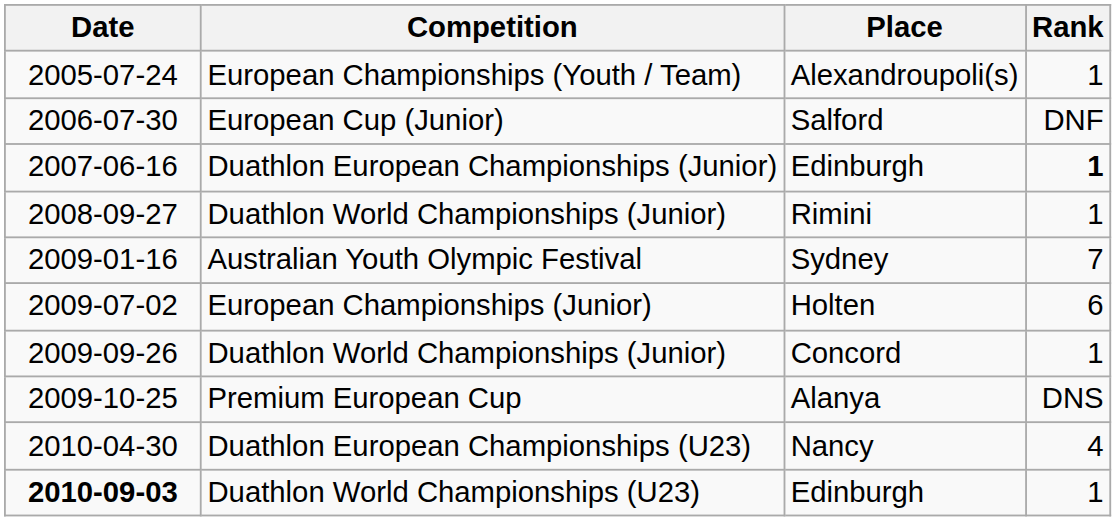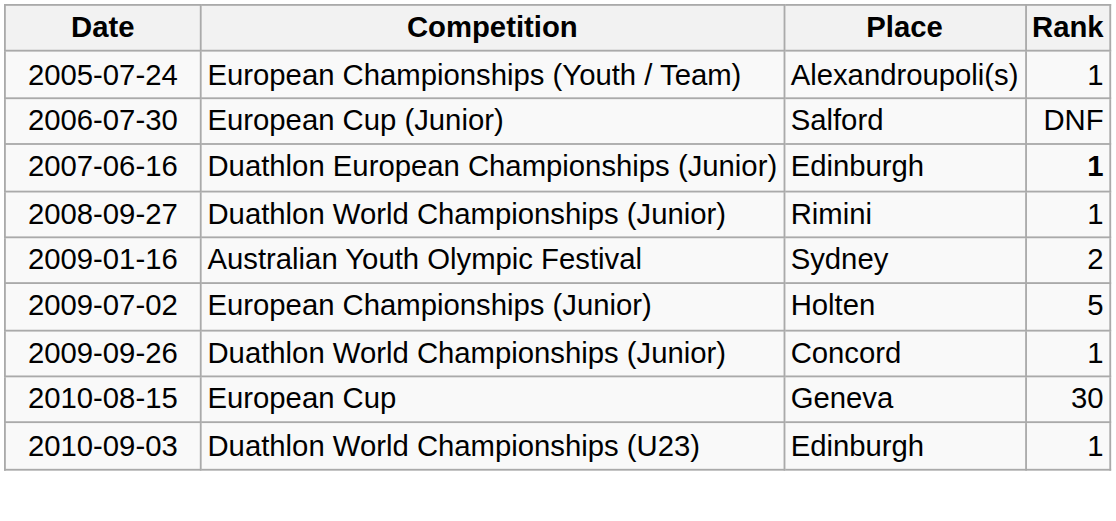Australian Youth Olympic Festival | Rank: 7 -> 2
European Championships (Junior) | Rank: 6 -> 5
- row: 2009-10-25 | Premium European Cup | Alanya | DNS
- row: 2010-04-30 | Duathlon European Championships (U23) | Nancy | 4
+ row: 2010-08-15 | European Cup | Geneva | 30
Duathlon World Championships (U23) | Date: bold -> normal
